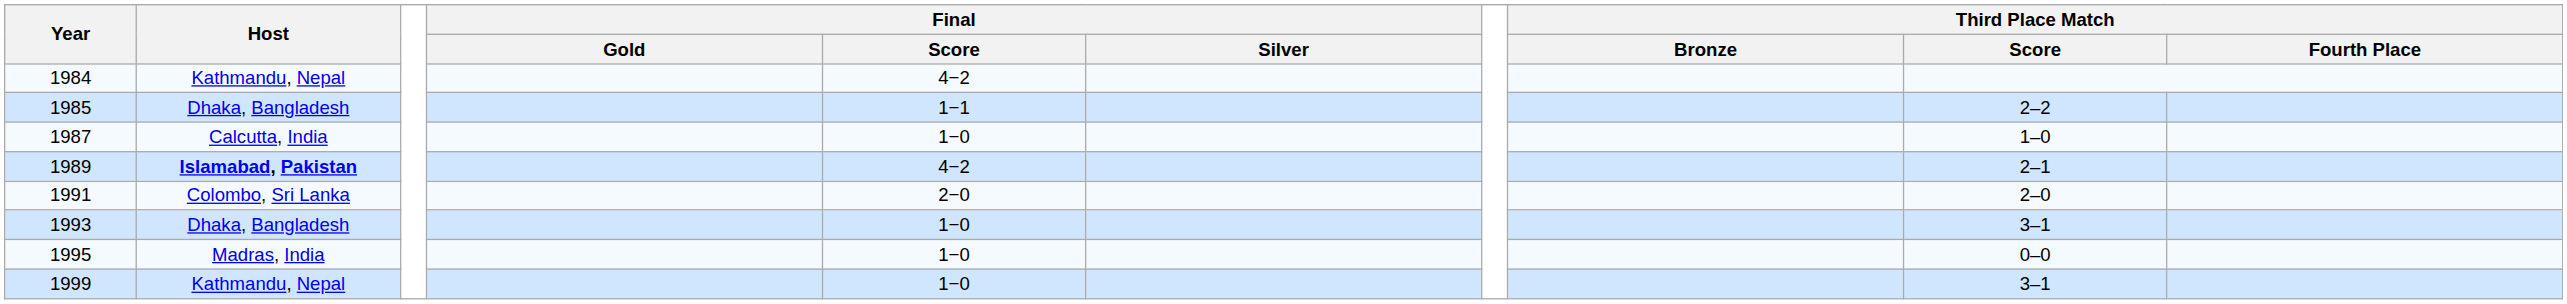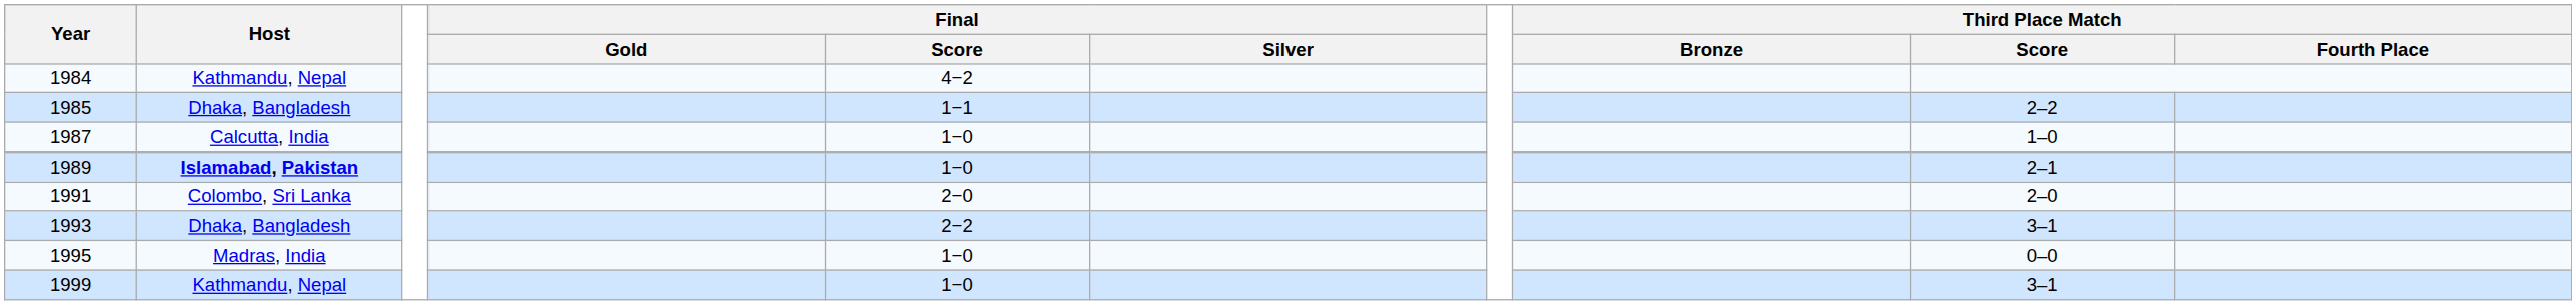1989 | Final / Score: 4−2 -> 1−0
1993 | Final / Score: 1−0 -> 2−2
